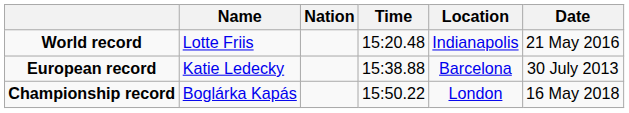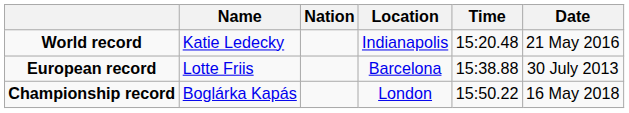columns swapped: Time <-> Location
World record | Name: Lotte Friis -> Katie Ledecky
European record | Name: Katie Ledecky -> Lotte Friis
